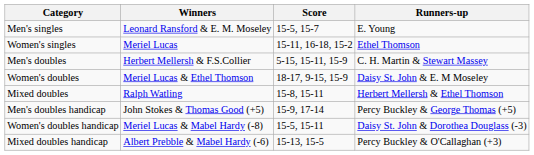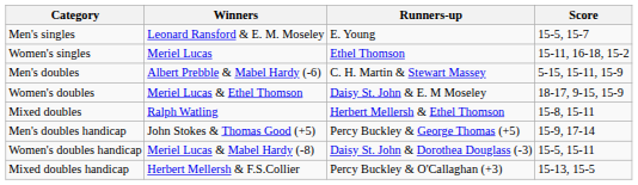columns swapped: Runners-up <-> Score
Men's doubles | Winners: Herbert Mellersh & F.S.Collier -> Albert Prebble & Mabel Hardy (-6)
Mixed doubles handicap | Winners: Albert Prebble & Mabel Hardy (-6) -> Herbert Mellersh & F.S.Collier
